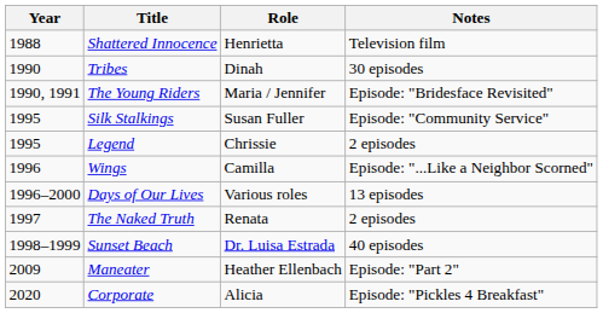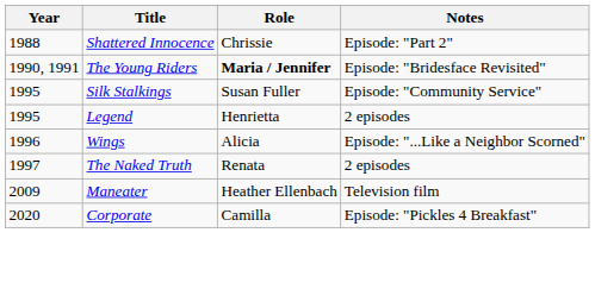Shattered Innocence | Role: Henrietta -> Chrissie
Shattered Innocence | Notes: Television film -> Episode: "Part 2"
- row: 1990 | Tribes | Dinah | 30 episodes
The Young Riders | Role: normal -> bold
Legend | Role: Chrissie -> Henrietta
Wings | Role: Camilla -> Alicia
- row: 1996–2000 | Days of Our Lives | Various roles | 13 episodes
- row: 1998–1999 | Sunset Beach | Dr. Luisa Estrada | 40 episodes
Maneater | Notes: Episode: "Part 2" -> Television film
Corporate | Role: Alicia -> Camilla
